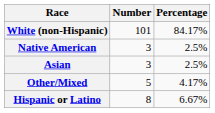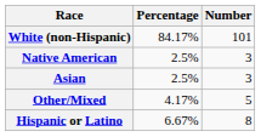columns swapped: Number <-> Percentage
